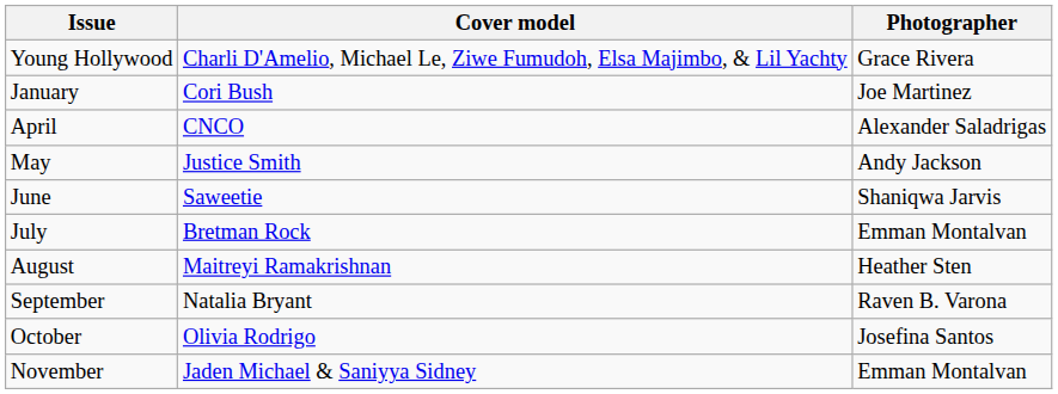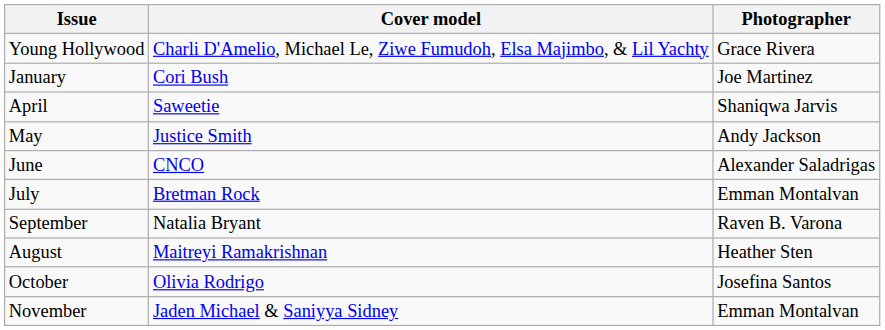April | Cover model: CNCO -> Saweetie
April | Photographer: Alexander Saladrigas -> Shaniqwa Jarvis
June | Cover model: Saweetie -> CNCO
June | Photographer: Shaniqwa Jarvis -> Alexander Saladrigas
rows swapped: August <-> September
